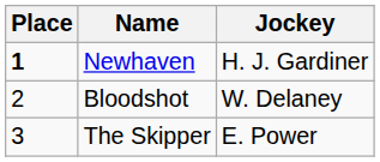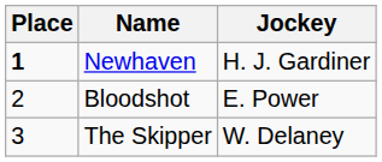Bloodshot | Jockey: W. Delaney -> E. Power
The Skipper | Jockey: E. Power -> W. Delaney
